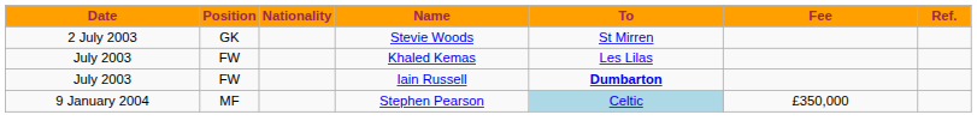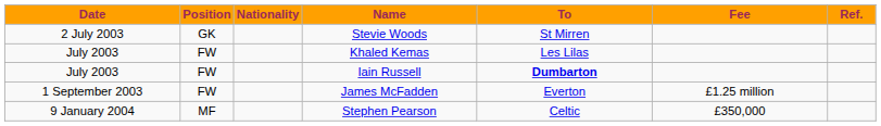+ row: 1 September 2003 | FW | James McFadden | Everton | £1.25 million
Stephen Pearson | To: lightblue background -> no background
